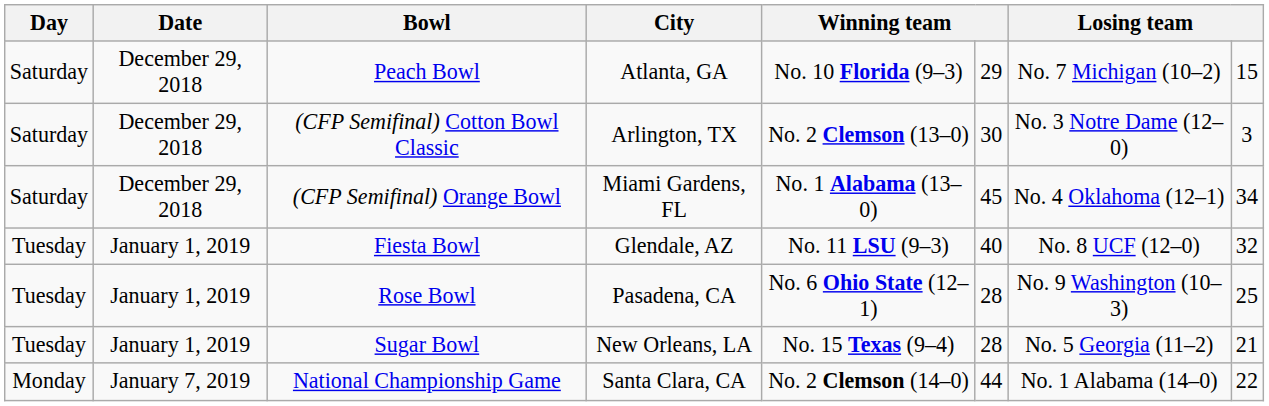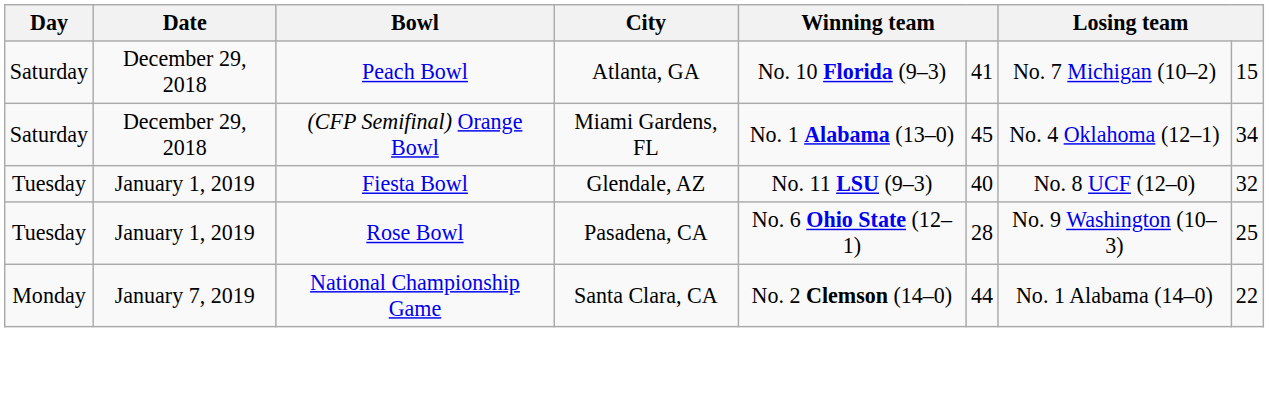Peach Bowl | column 6: 29 -> 41
- row: Saturday | December 29, 2018 | (CFP Semifinal) Cotton Bowl Classic | Arlington, TX | No. 2 Clemson (13–0) | 30 | No. 3 Notre Dame (12–0) | 3
- row: Tuesday | January 1, 2019 | Sugar Bowl | New Orleans, LA | No. 15 Texas (9–4) | 28 | No. 5 Georgia (11–2) | 21
